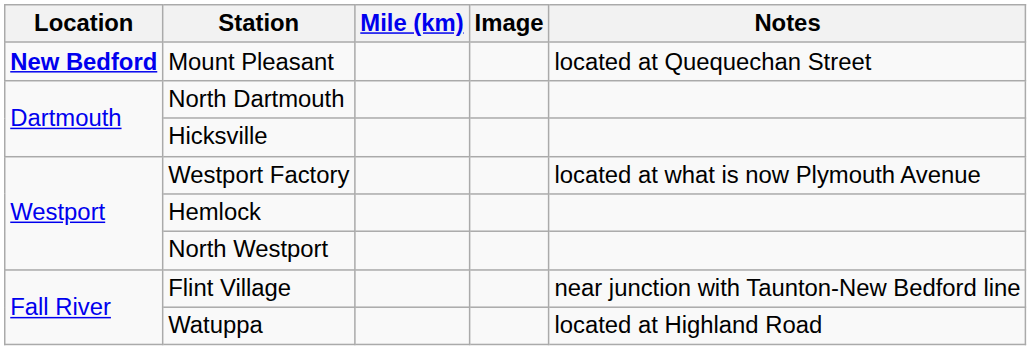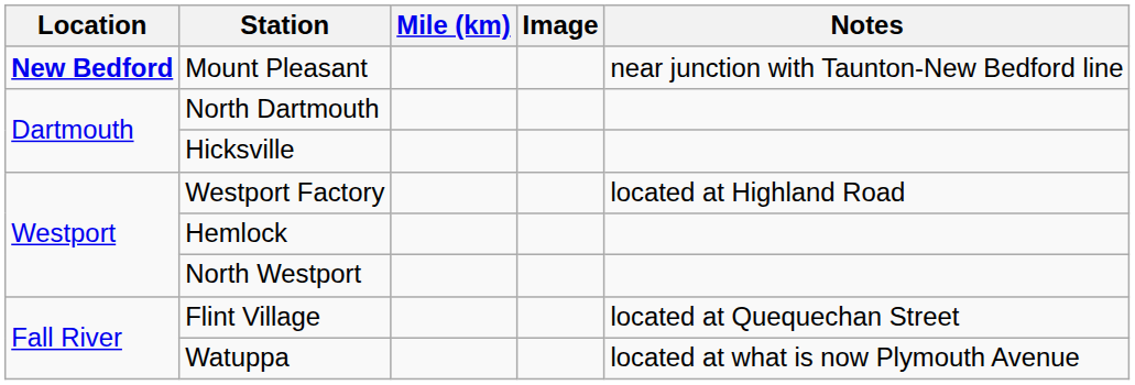Mount Pleasant | Notes: located at Quequechan Street -> near junction with Taunton-New Bedford line
Westport Factory | Notes: located at what is now Plymouth Avenue -> located at Highland Road
Flint Village | Notes: near junction with Taunton-New Bedford line -> located at Quequechan Street
Watuppa | Notes: located at Highland Road -> located at what is now Plymouth Avenue
